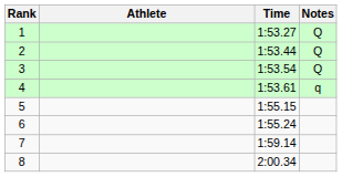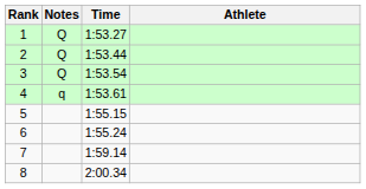columns swapped: Athlete <-> Notes
